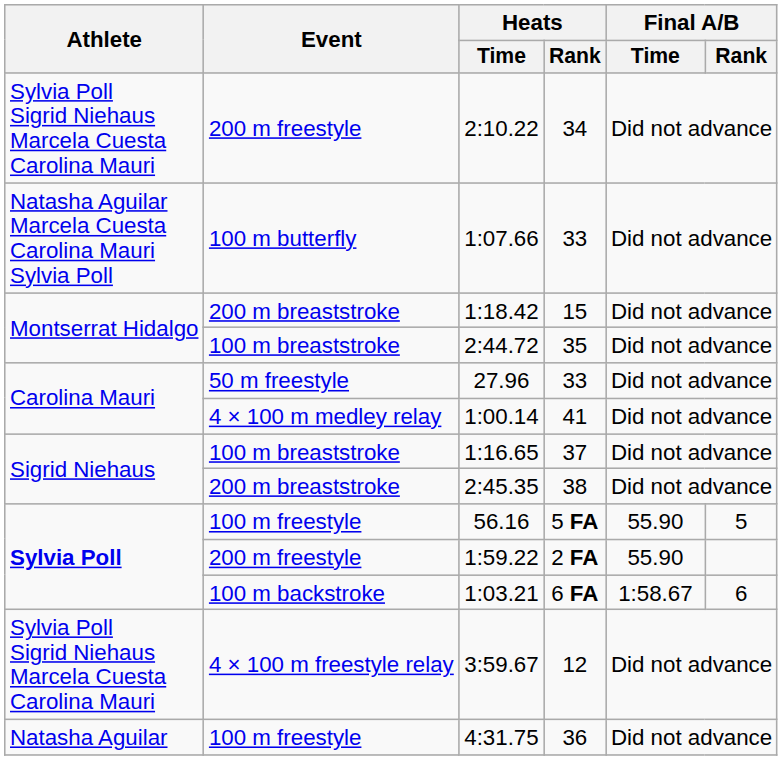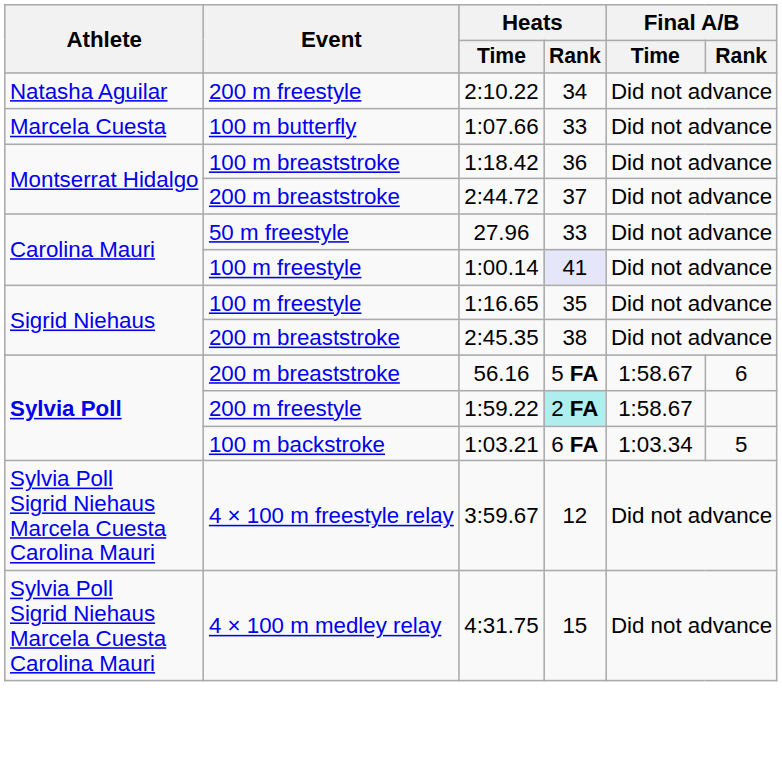2:10.22 | Athlete: Sylvia Poll Sigrid Niehaus Marcela Cuesta Carolina Mauri -> Natasha Aguilar
1:07.66 | Athlete: Natasha Aguilar Marcela Cuesta Carolina Mauri Sylvia Poll -> Marcela Cuesta
1:18.42 | Event: 200 m breaststroke -> 100 m breaststroke
1:18.42 | Heats / Rank: 15 -> 36
2:44.72 | Event: 100 m breaststroke -> 200 m breaststroke
2:44.72 | Heats / Rank: 35 -> 37
1:00.14 | Event: 4 × 100 m medley relay -> 100 m freestyle
1:00.14 | Heats / Rank: no background -> lavender background
1:16.65 | Event: 100 m breaststroke -> 100 m freestyle
1:16.65 | Heats / Rank: 37 -> 35
56.16 | Event: 100 m freestyle -> 200 m breaststroke
56.16 | Final A/B / Time: 55.90 -> 1:58.67
56.16 | Final A/B / Rank: 5 -> 6
1:59.22 | Heats / Rank: no background -> paleturquoise background
1:59.22 | Final A/B / Time: 55.90 -> 1:58.67
1:03.21 | Final A/B / Time: 1:58.67 -> 1:03.34
1:03.21 | Final A/B / Rank: 6 -> 5
4:31.75 | Athlete: Natasha Aguilar -> Sylvia Poll Sigrid Niehaus Marcela Cuesta Carolina Mauri
4:31.75 | Event: 100 m freestyle -> 4 × 100 m medley relay
4:31.75 | Heats / Rank: 36 -> 15
